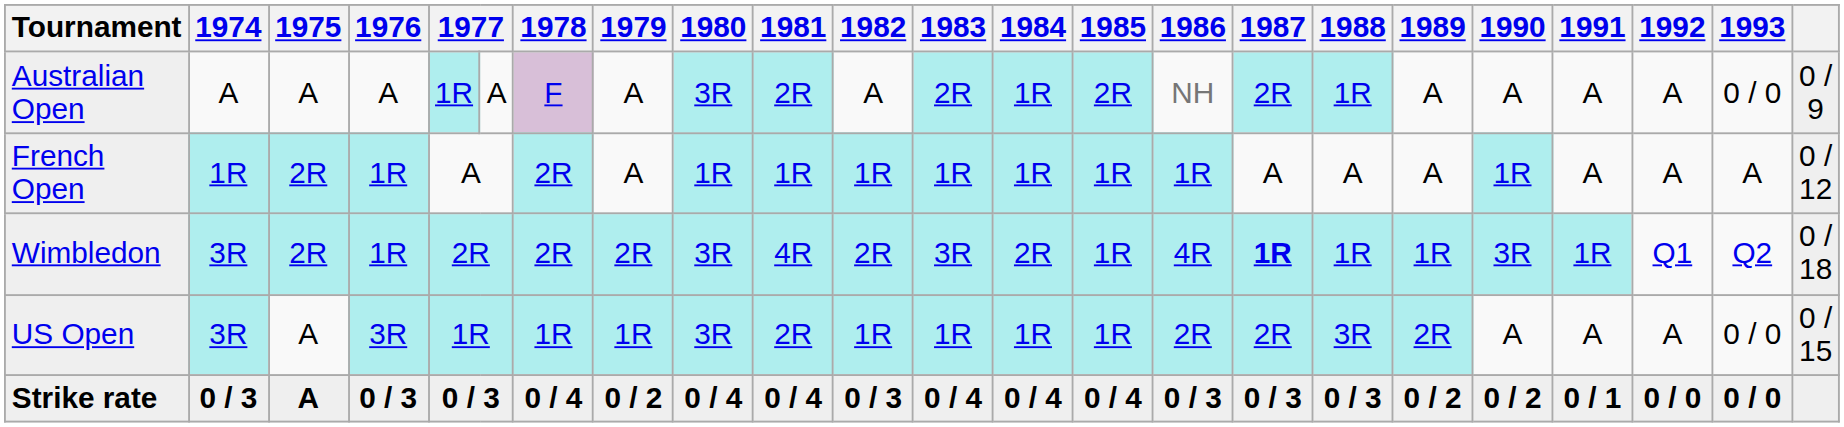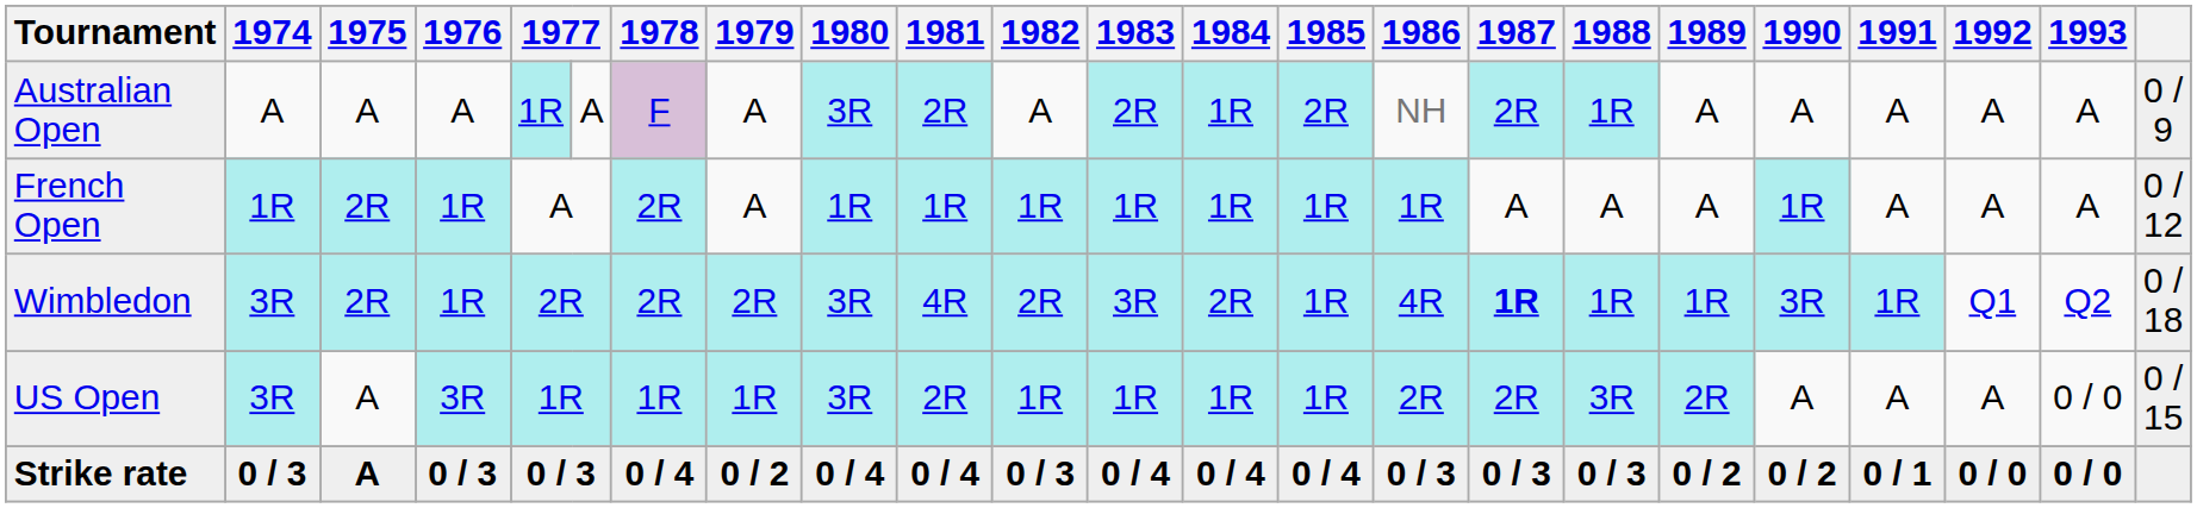Australian Open | 1993: 0 / 0 -> A
